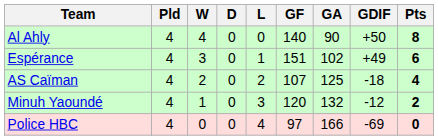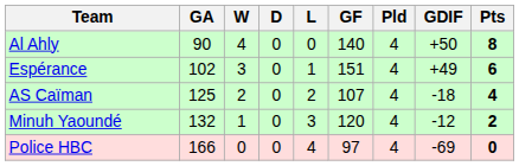columns swapped: Pld <-> GA
